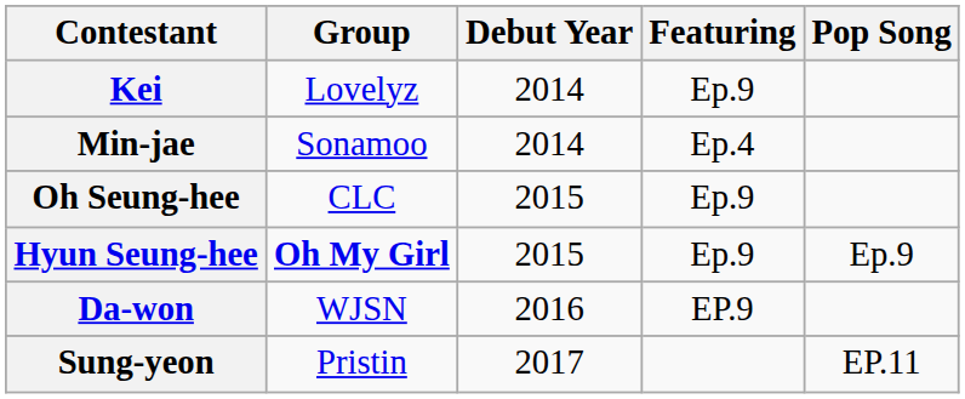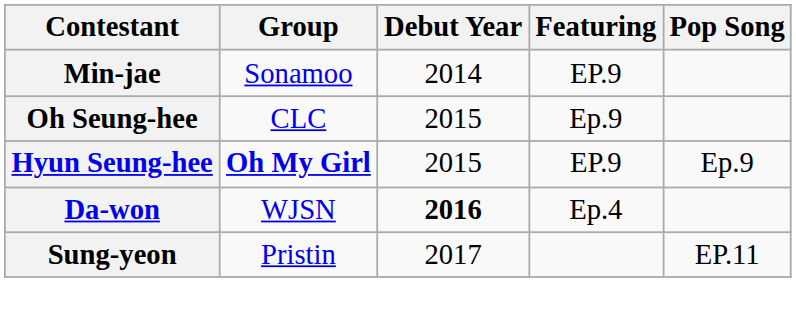- row: Kei | Lovelyz | 2014 | Ep.9
Min-jae | Featuring: Ep.4 -> EP.9
Hyun Seung-hee | Featuring: Ep.9 -> EP.9
Da-won | Debut Year: normal -> bold
Da-won | Featuring: EP.9 -> Ep.4
